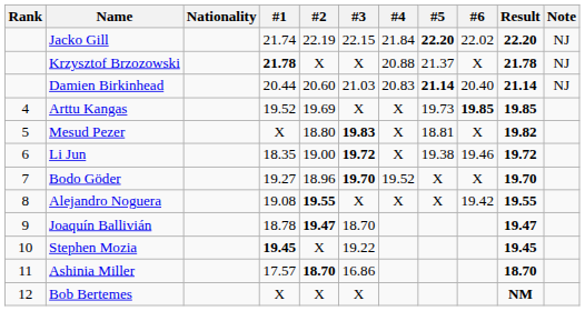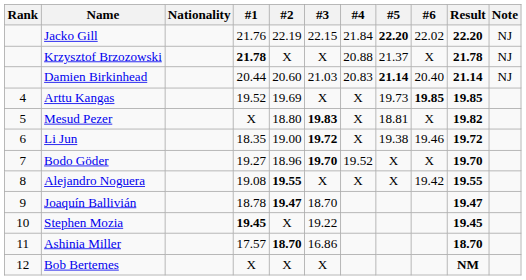Jacko Gill | #1: 21.74 -> 21.76
